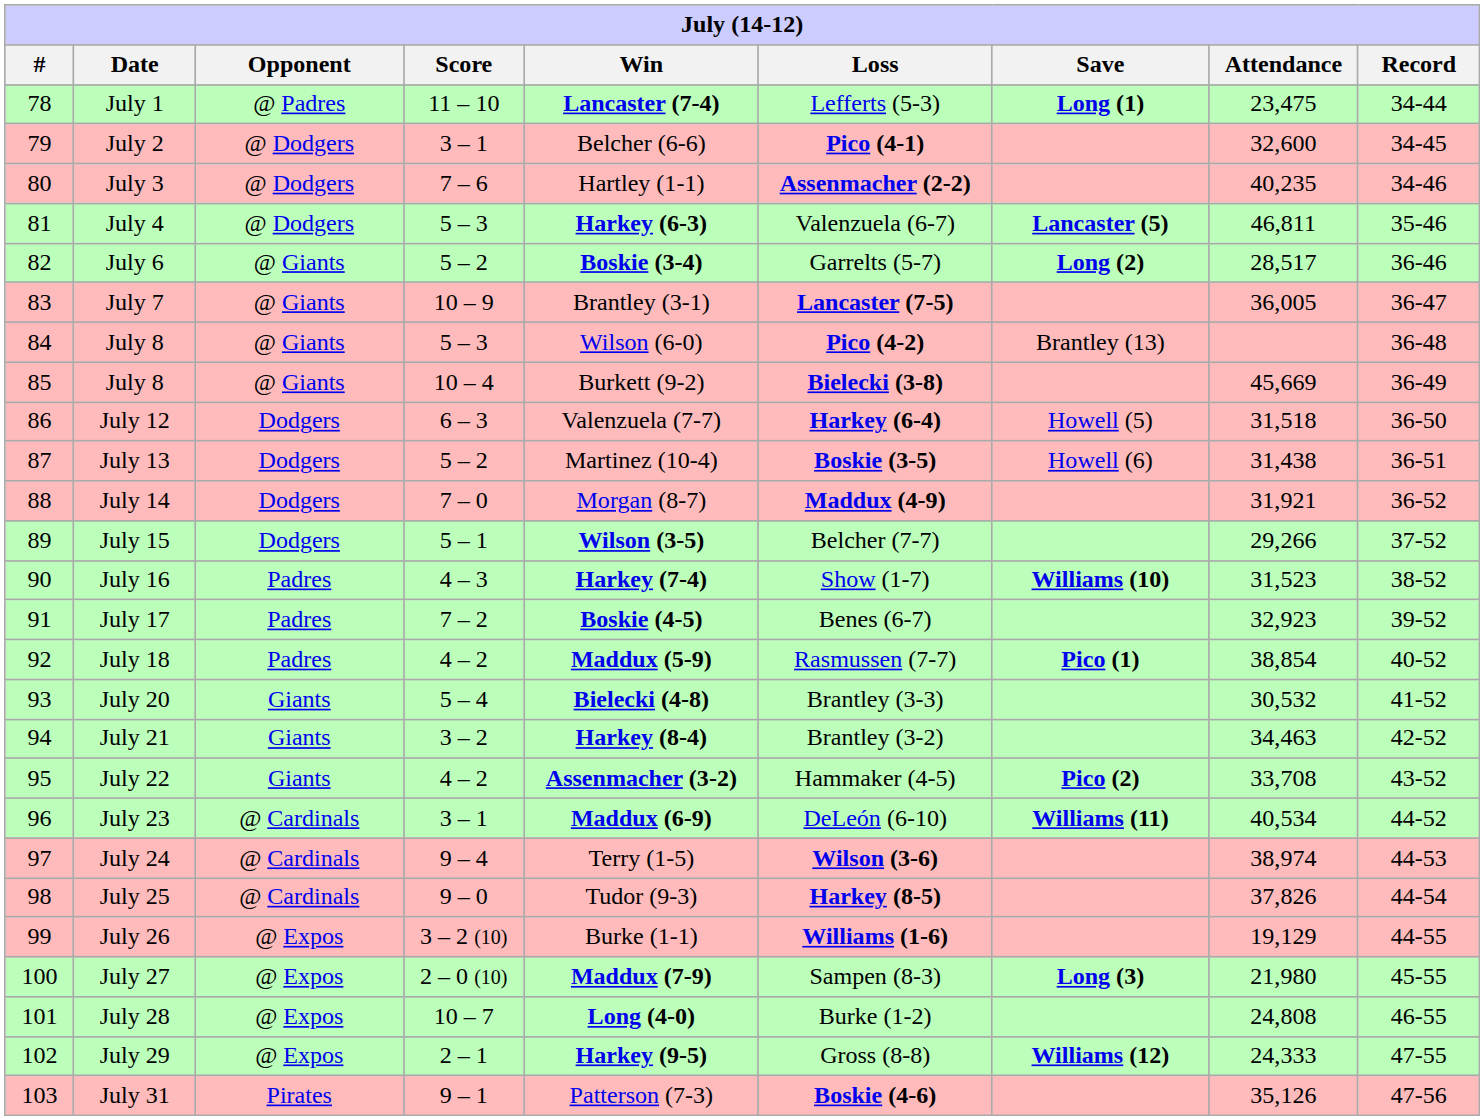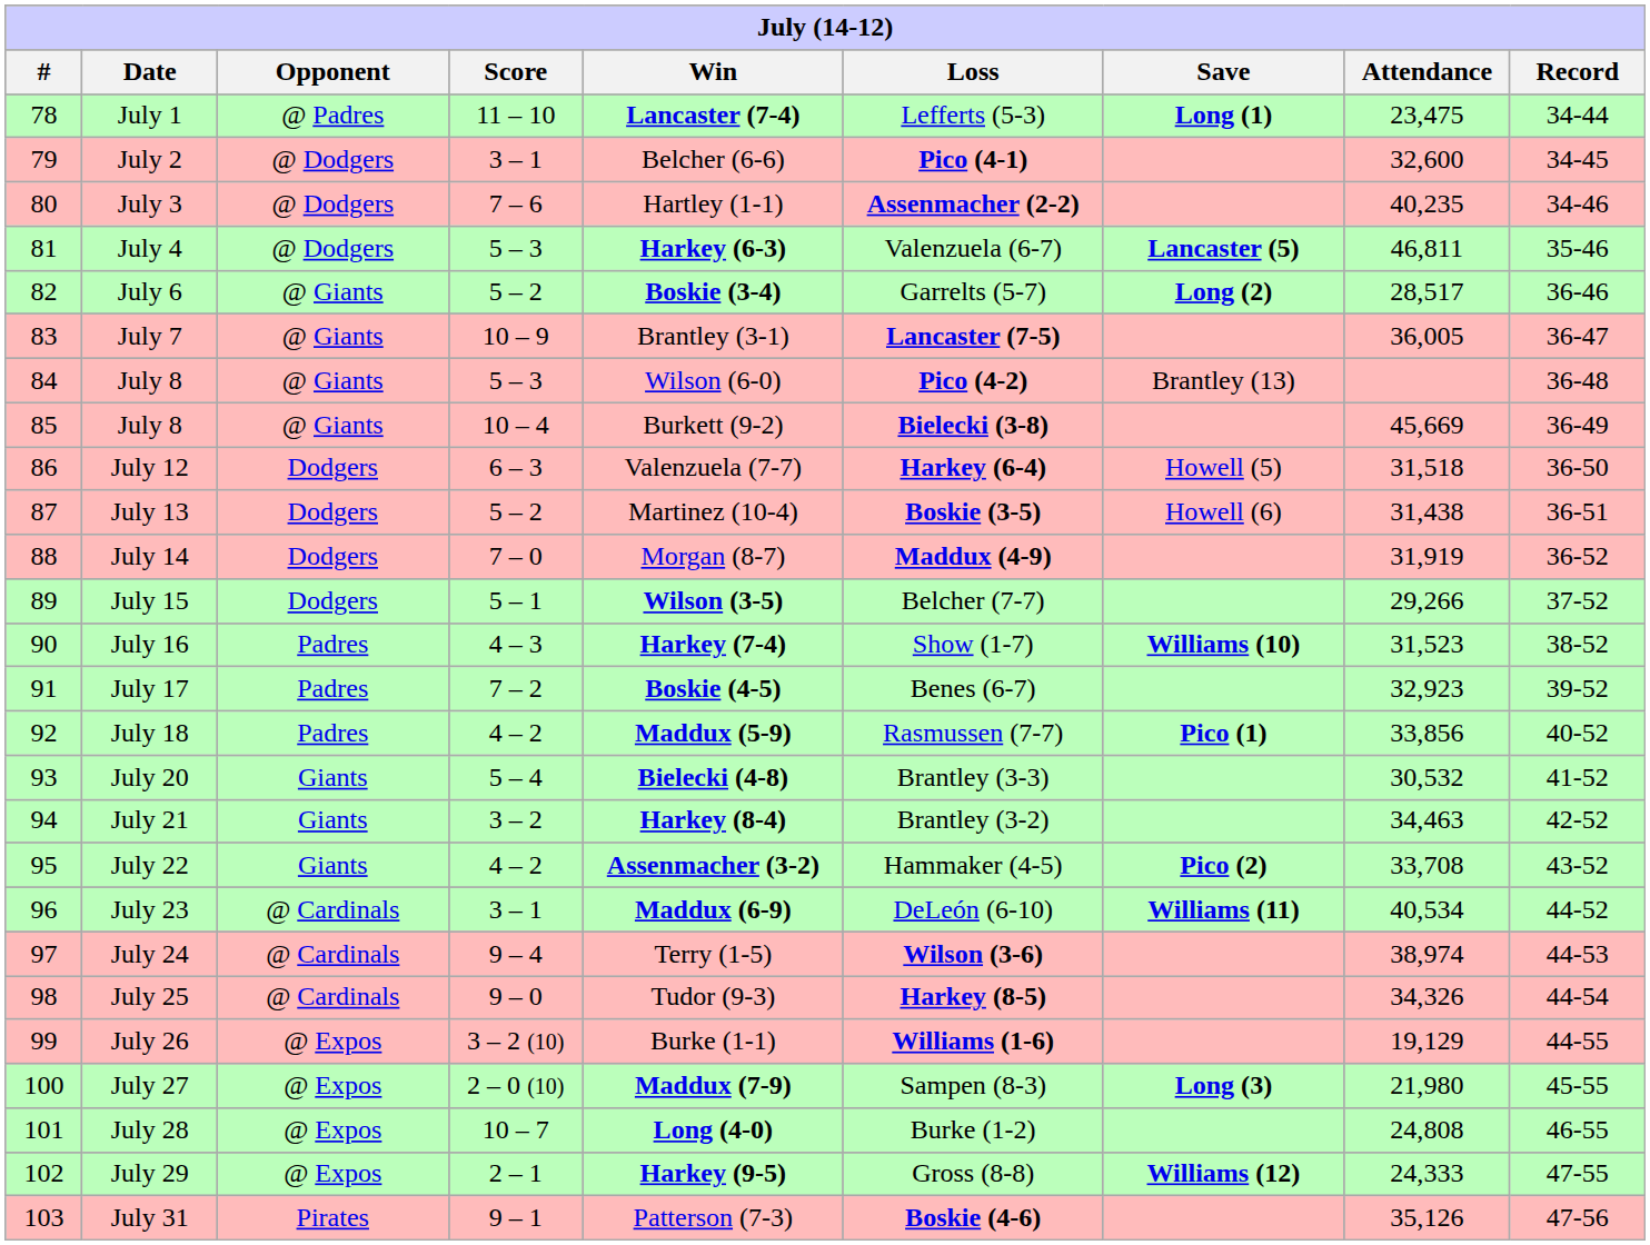July 14 | Attendance: 31,921 -> 31,919
July 18 | Attendance: 38,854 -> 33,856
July 25 | Attendance: 37,826 -> 34,326
